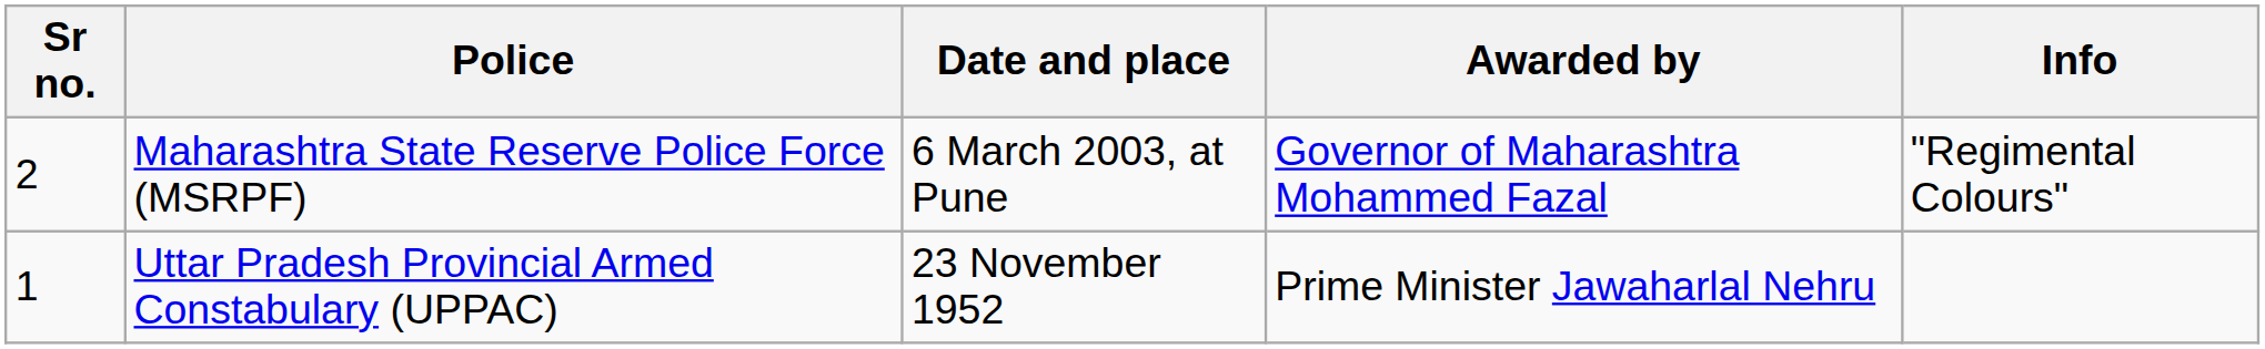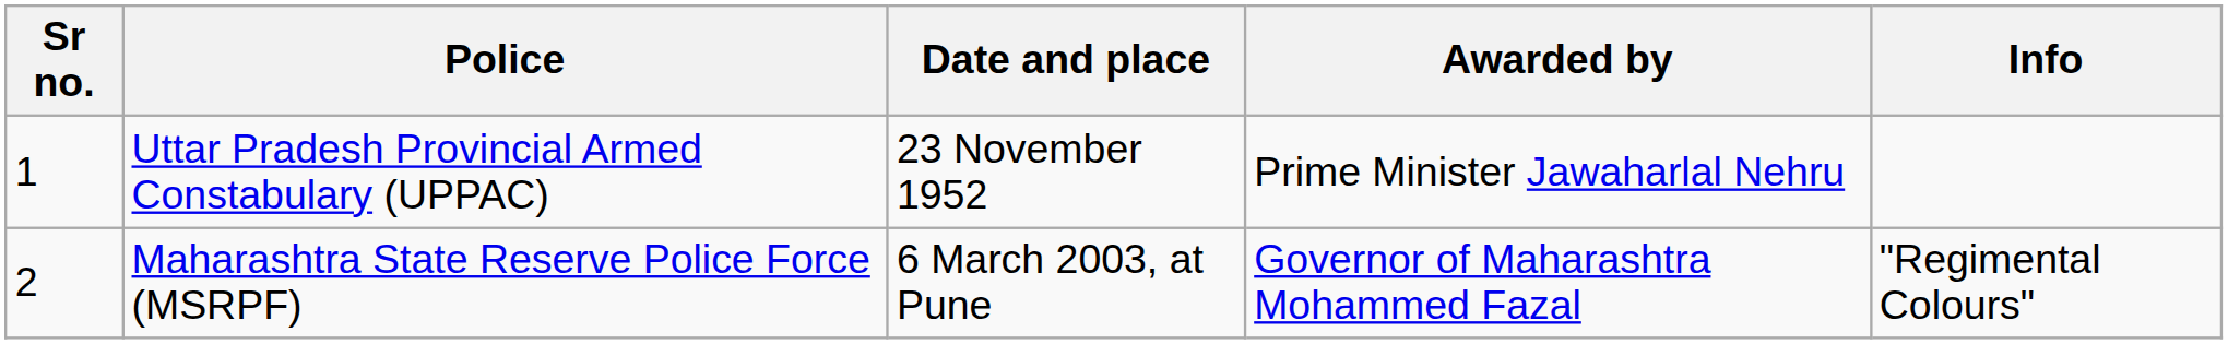rows swapped: Uttar Pradesh Provincial Armed Constabulary (UPPAC) <-> Maharashtra State Reserve Police Force (MSRPF)
